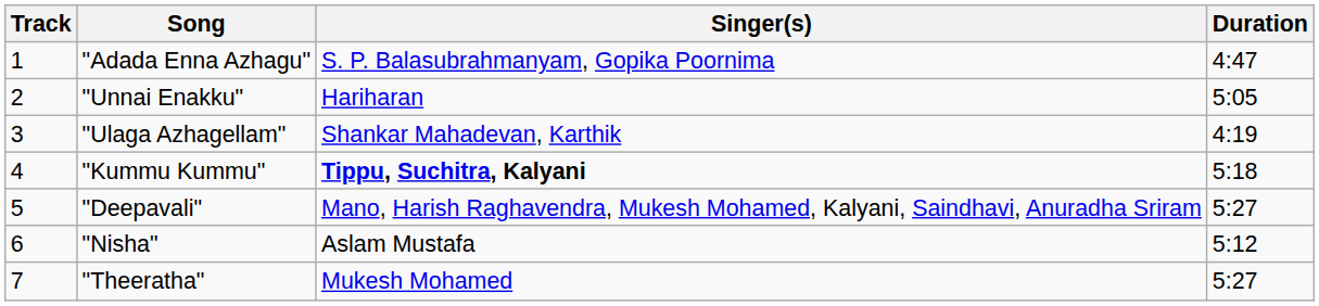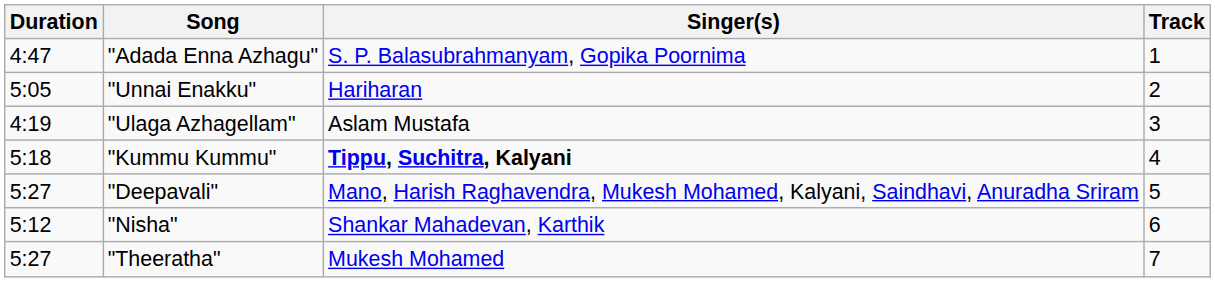columns swapped: Track <-> Duration
"Ulaga Azhagellam" | Singer(s): Shankar Mahadevan, Karthik -> Aslam Mustafa
"Nisha" | Singer(s): Aslam Mustafa -> Shankar Mahadevan, Karthik
